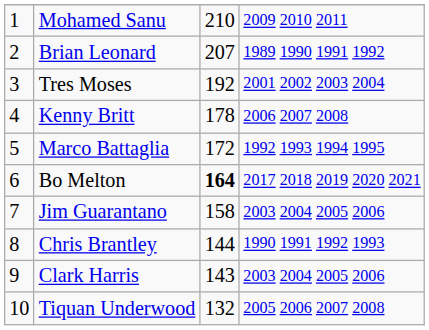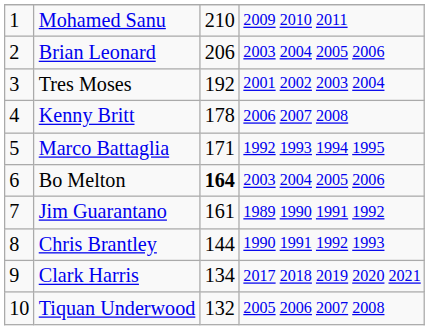Brian Leonard | column 3: 207 -> 206
Brian Leonard | column 4: 1989 1990 1991 1992 -> 2003 2004 2005 2006
Marco Battaglia | column 3: 172 -> 171
Bo Melton | column 4: 2017 2018 2019 2020 2021 -> 2003 2004 2005 2006
Jim Guarantano | column 3: 158 -> 161
Jim Guarantano | column 4: 2003 2004 2005 2006 -> 1989 1990 1991 1992
Clark Harris | column 3: 143 -> 134
Clark Harris | column 4: 2003 2004 2005 2006 -> 2017 2018 2019 2020 2021
